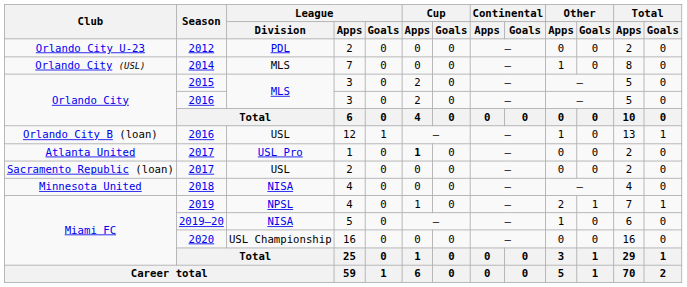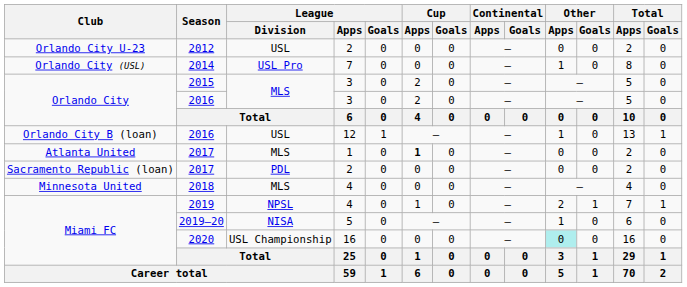2012 | League / Division: PDL -> USL
2014 | League / Division: MLS -> USL Pro
Atlanta United / 2017 | League / Division: USL Pro -> MLS
Sacramento Republic (loan) / 2017 | League / Division: USL -> PDL
2018 | League / Division: NISA -> MLS
2020 | Other / Apps: no background -> paleturquoise background
